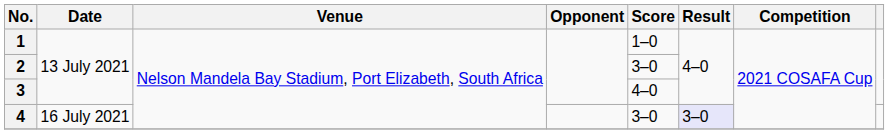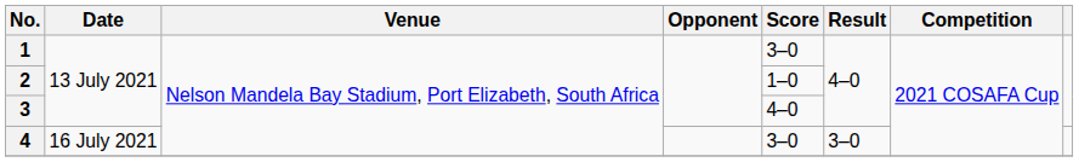1 | Score: 1–0 -> 3–0
2 | Score: 3–0 -> 1–0
4 | Result: lavender background -> no background
